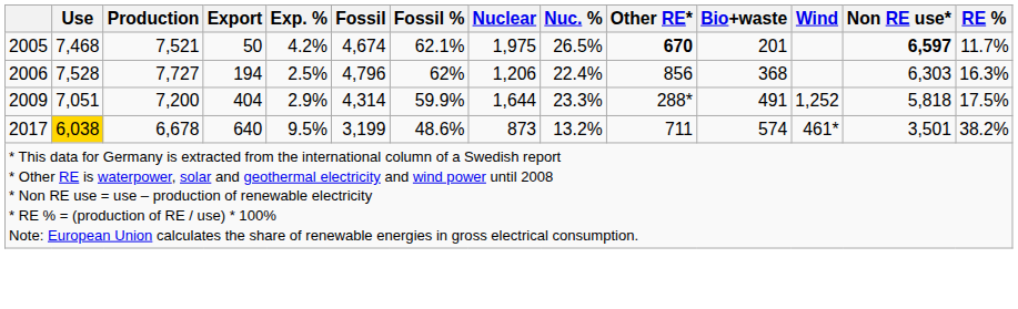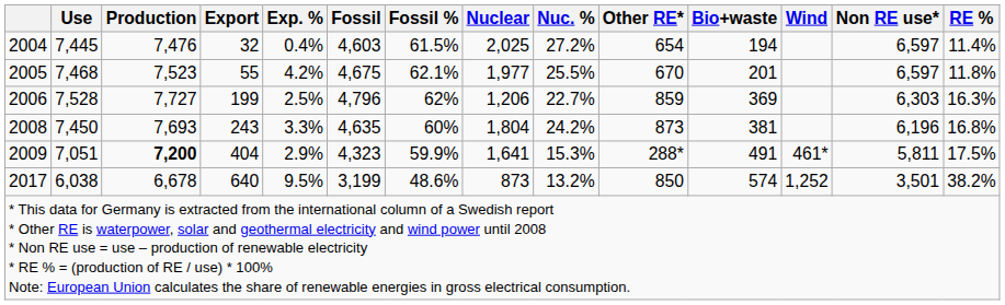+ row: 2004 | 7,445 | 7,476 | 32 | 0.4% | 4,603 | 61.5% | 2,025 | 27.2% | 654 | 194 | 6,597 | 11.4%
2005 | Production: 7,521 -> 7,523
2005 | Export: 50 -> 55
2005 | Fossil: 4,674 -> 4,675
2005 | Nuclear: 1,975 -> 1,977
2005 | Nuc. %: 26.5% -> 25.5%
2005 | Other RE*: bold -> normal
2005 | Non RE use*: bold -> normal
2005 | RE %: 11.7% -> 11.8%
2006 | Export: 194 -> 199
2006 | Nuc. %: 22.4% -> 22.7%
2006 | Other RE*: 856 -> 859
2006 | Bio+waste: 368 -> 369
+ row: 2008 | 7,450 | 7,693 | 243 | 3.3% | 4,635 | 60% | 1,804 | 24.2% | 873 | 381 | 6,196 | 16.8%
2009 | Production: normal -> bold
2009 | Fossil: 4,314 -> 4,323
2009 | Nuclear: 1,644 -> 1,641
2009 | Nuc. %: 23.3% -> 15.3%
2009 | Wind: 1,252 -> 461*
2009 | Non RE use*: 5,818 -> 5,811
2017 | Use: gold background -> no background
2017 | Other RE*: 711 -> 850
2017 | Wind: 461* -> 1,252
